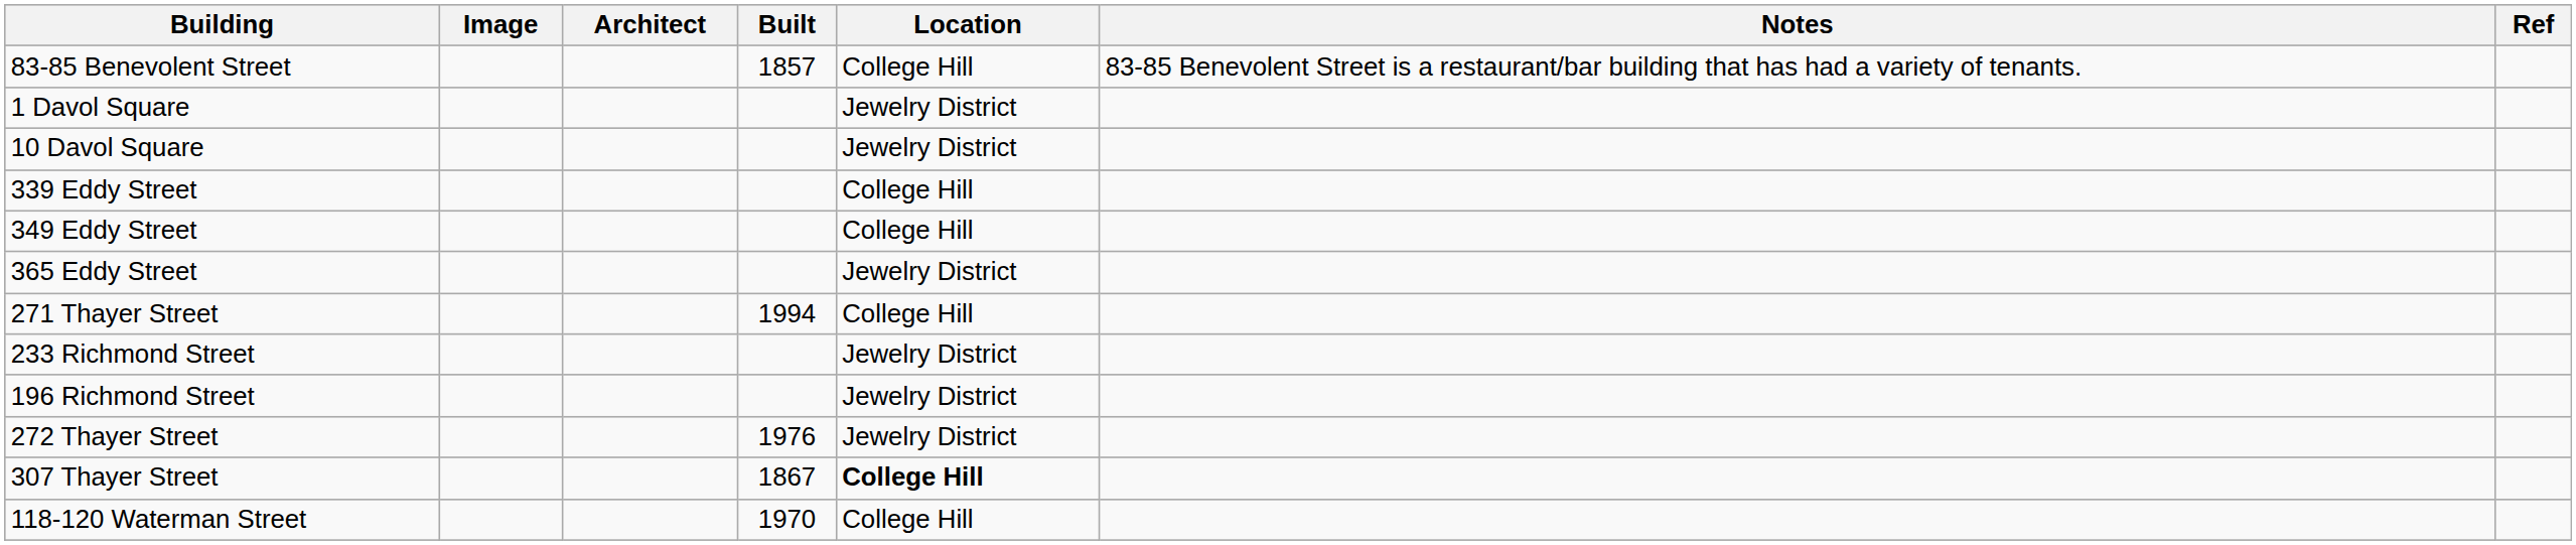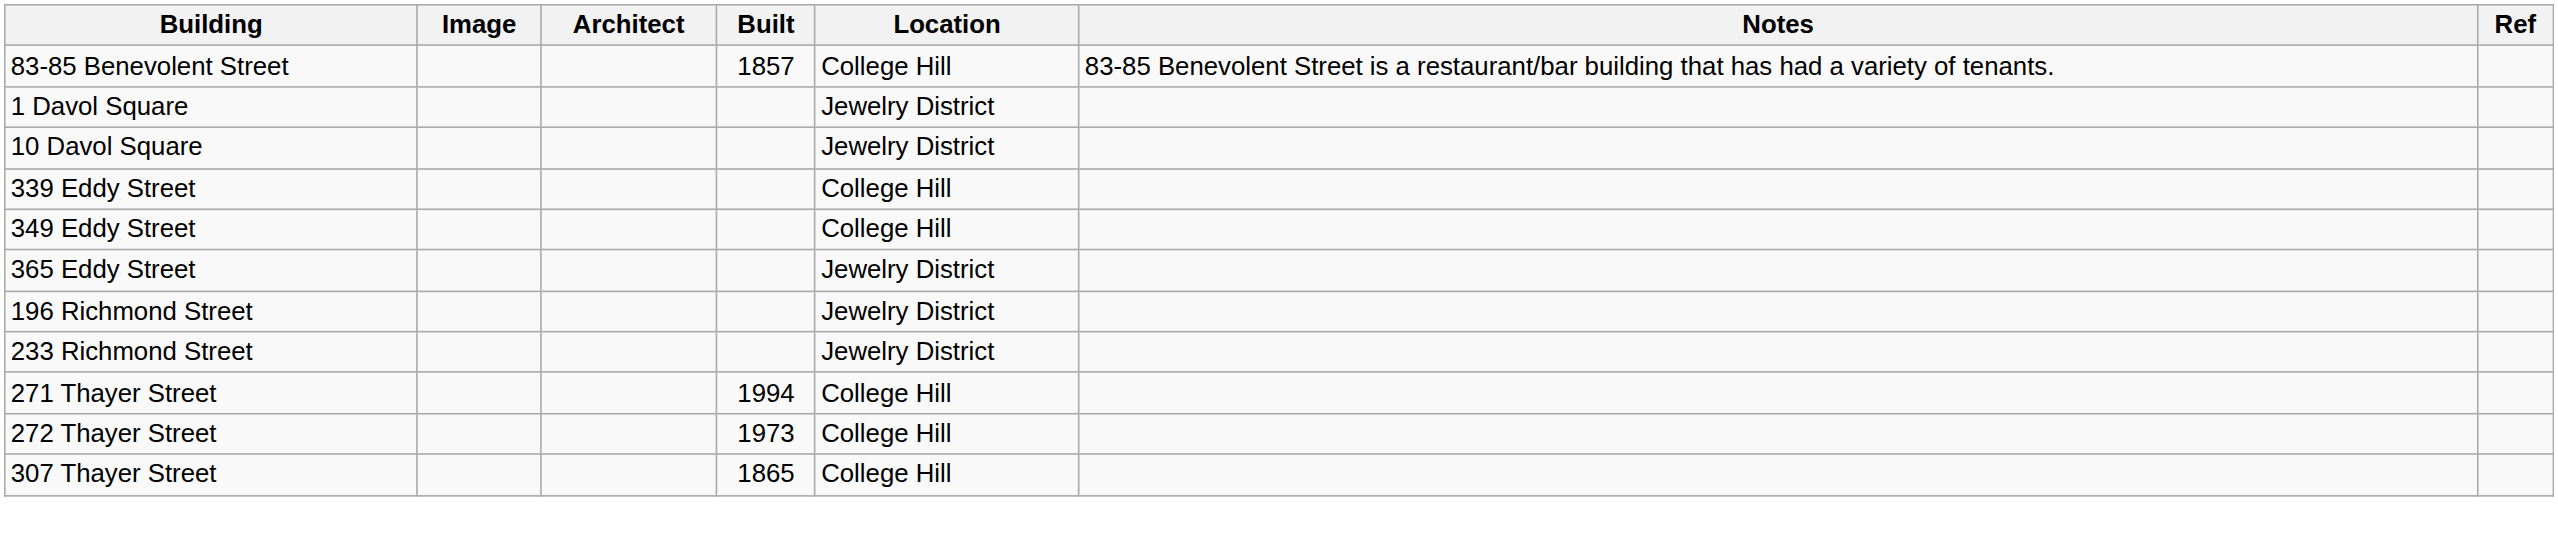rows swapped: 196 Richmond Street <-> 271 Thayer Street
272 Thayer Street | Built: 1976 -> 1973
272 Thayer Street | Location: Jewelry District -> College Hill
307 Thayer Street | Built: 1867 -> 1865
307 Thayer Street | Location: bold -> normal
- row: 118-120 Waterman Street | 1970 | College Hill
